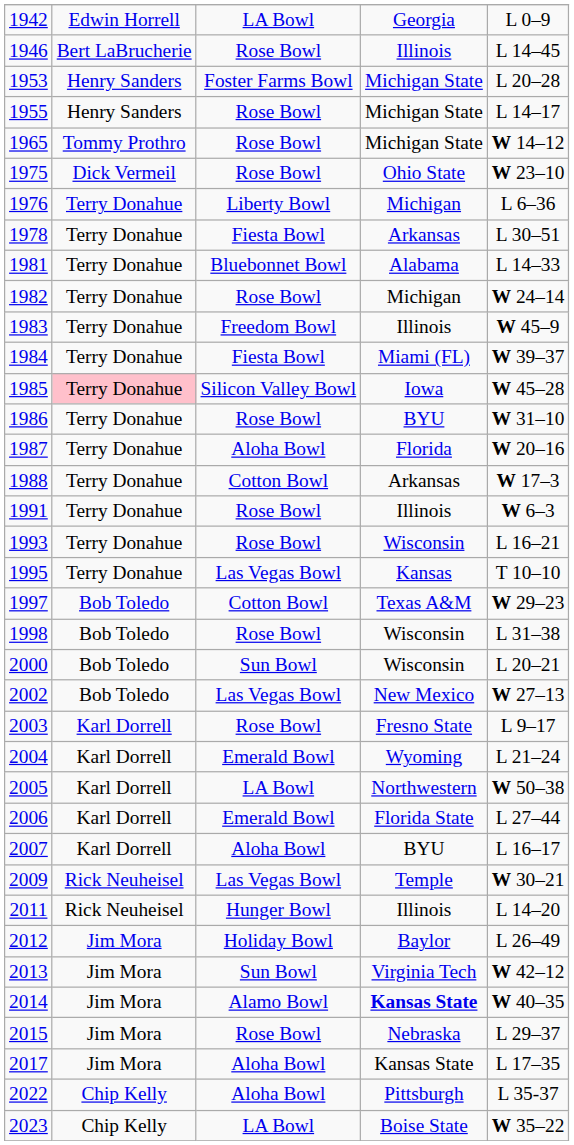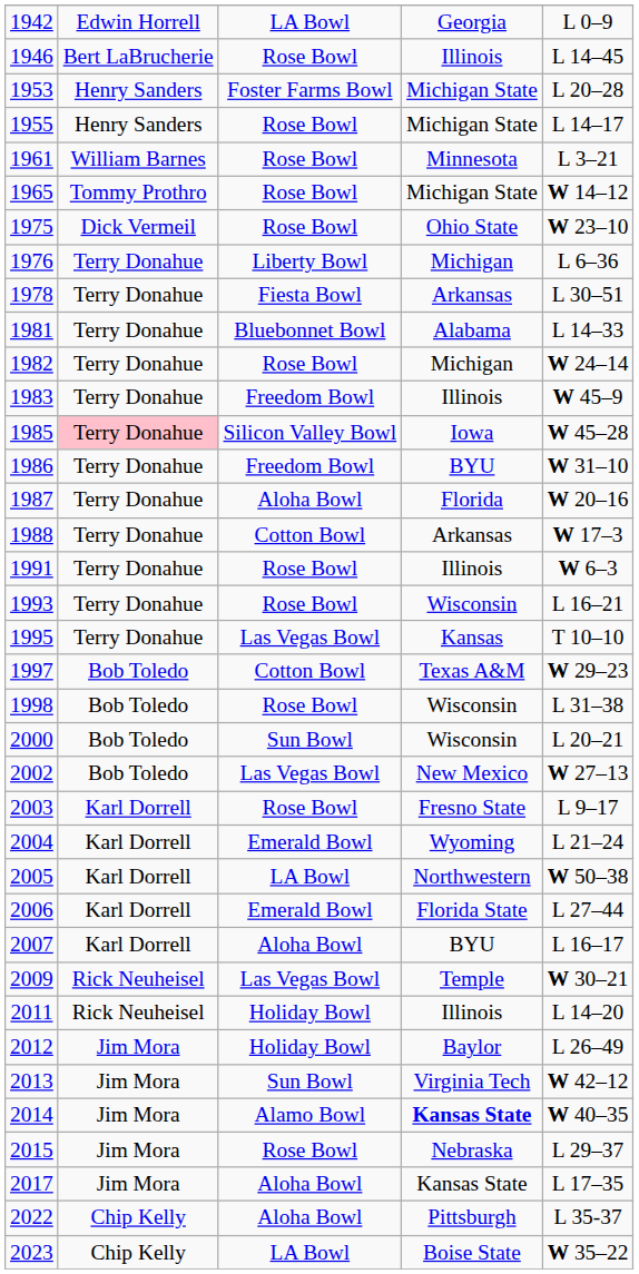+ row: 1961 | William Barnes | Rose Bowl | Minnesota | L 3–21
- row: 1984 | Terry Donahue | Fiesta Bowl | Miami (FL) | W 39–37
1986 | column 3: Rose Bowl -> Freedom Bowl
2011 | column 3: Hunger Bowl -> Holiday Bowl
